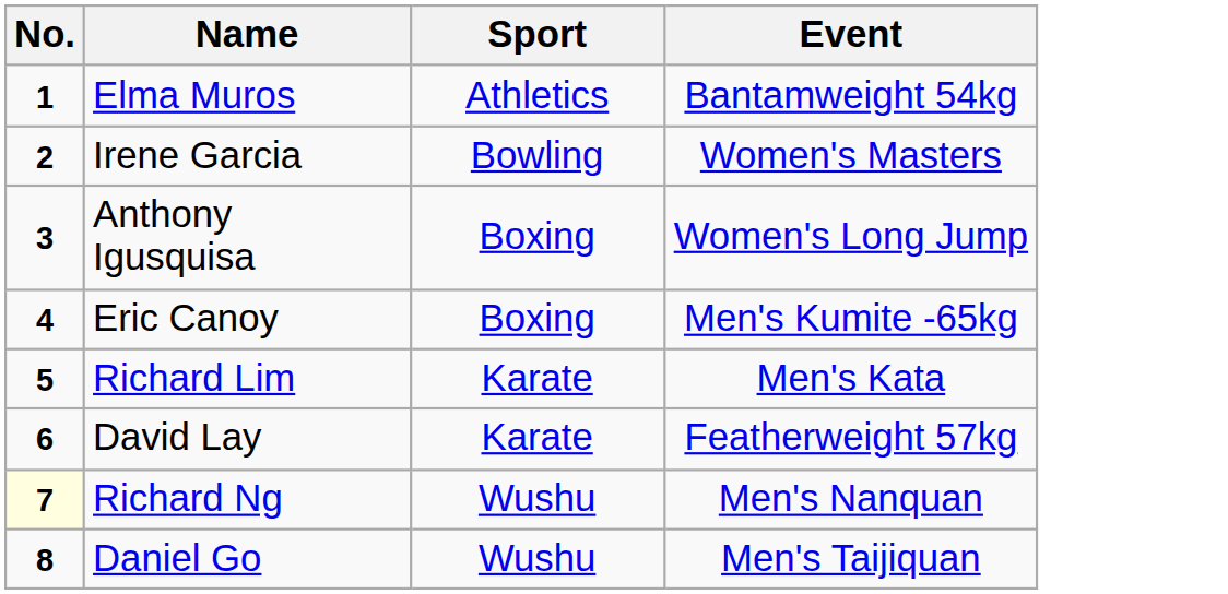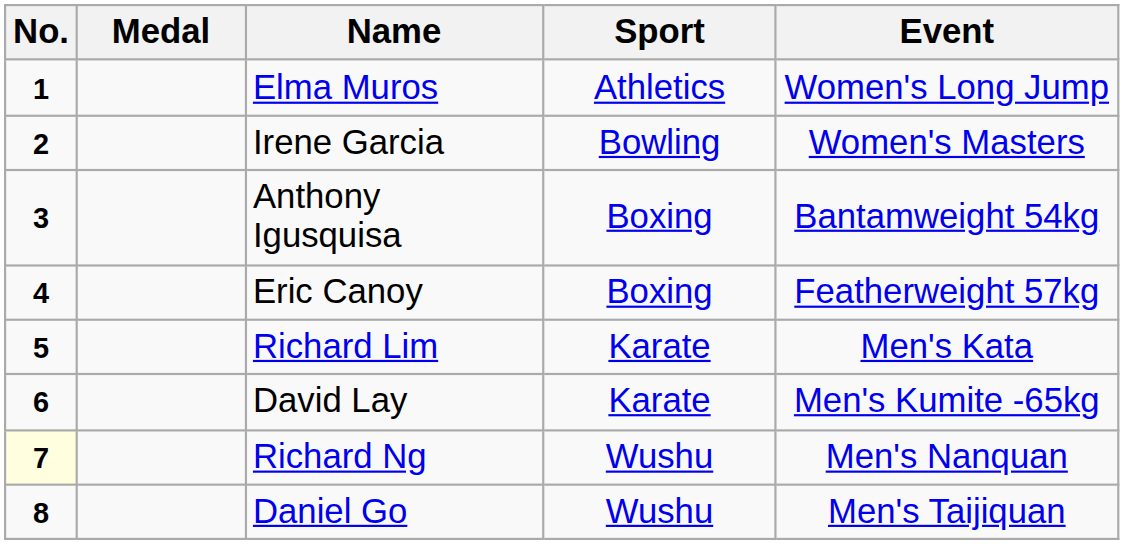+ column: Medal
Elma Muros | Event: Bantamweight 54kg -> Women's Long Jump
Anthony Igusquisa | Event: Women's Long Jump -> Bantamweight 54kg
Eric Canoy | Event: Men's Kumite -65kg -> Featherweight 57kg
David Lay | Event: Featherweight 57kg -> Men's Kumite -65kg
